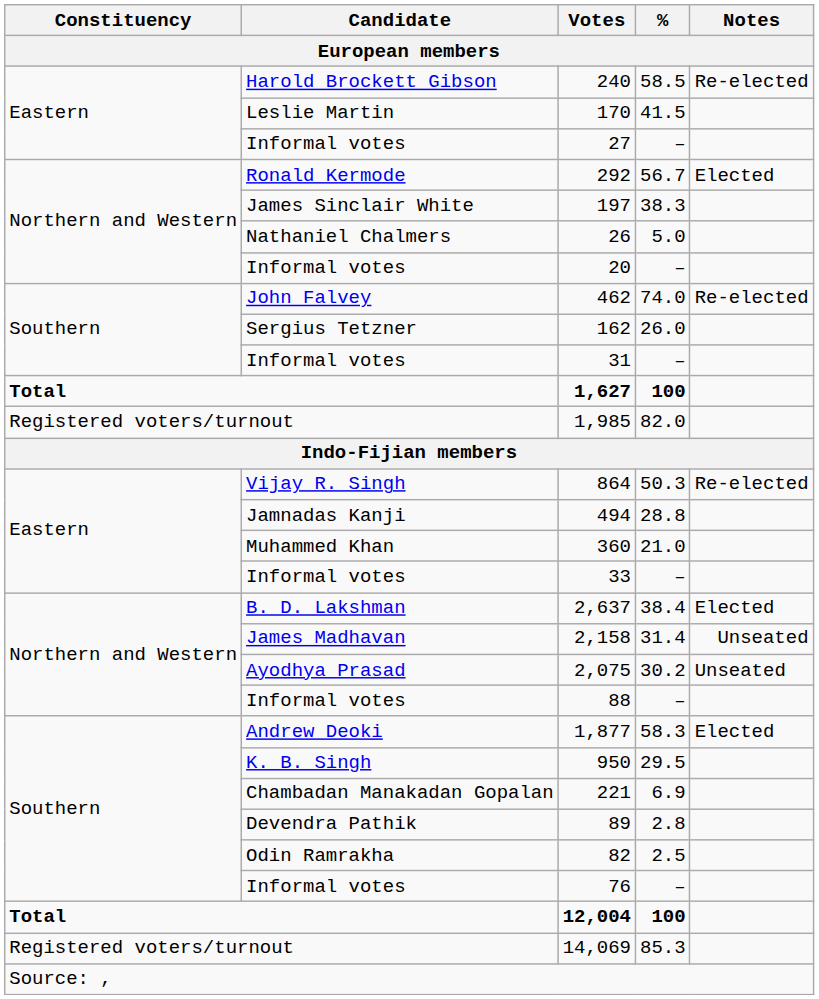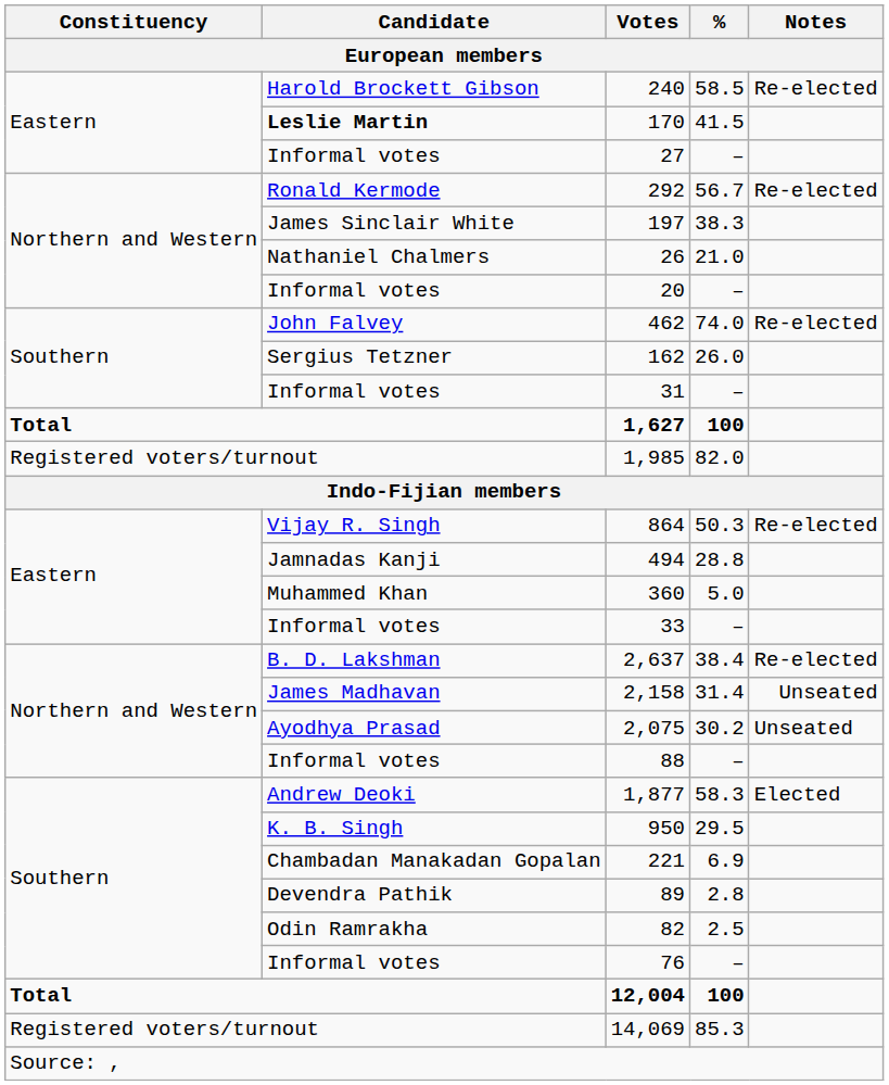170 | Candidate: normal -> bold
292 | Notes: Elected -> Re-elected
26 | %: 5.0 -> 21.0
360 | %: 21.0 -> 5.0
2,637 | Notes: Elected -> Re-elected
